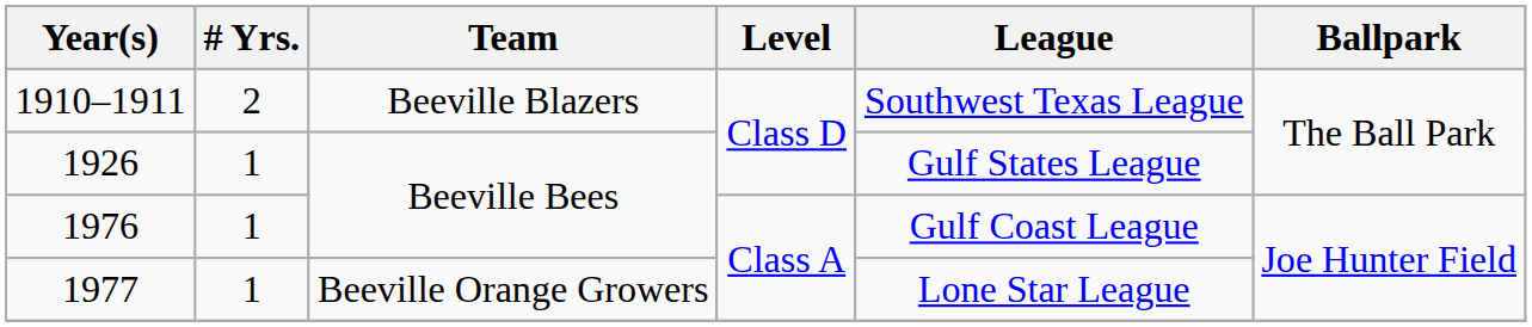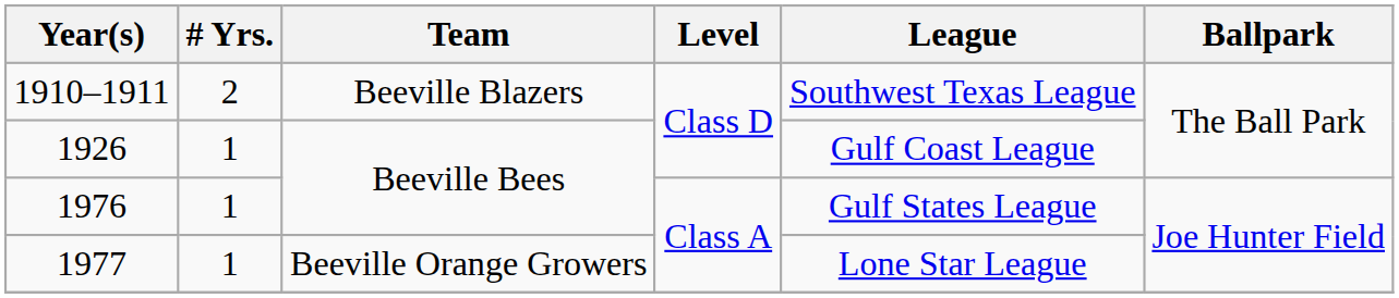1926 | League: Gulf States League -> Gulf Coast League
1976 | League: Gulf Coast League -> Gulf States League
